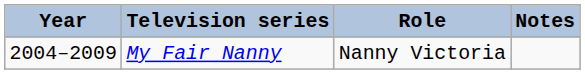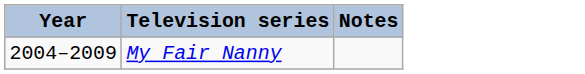- column: Role | Nanny Victoria
